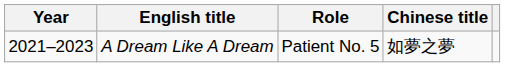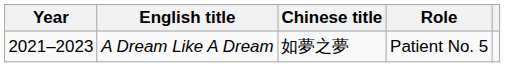columns swapped: Chinese title <-> Role
